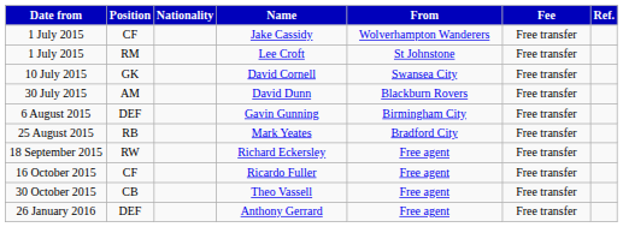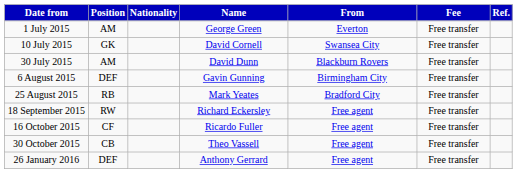- row: 1 July 2015 | CF | Jake Cassidy | Wolverhampton Wanderers | Free transfer
- row: 1 July 2015 | RM | Lee Croft | St Johnstone | Free transfer
+ row: 1 July 2015 | AM | George Green | Everton | Free transfer
